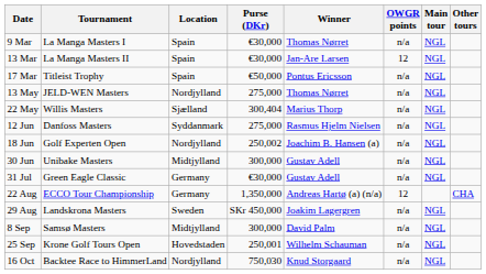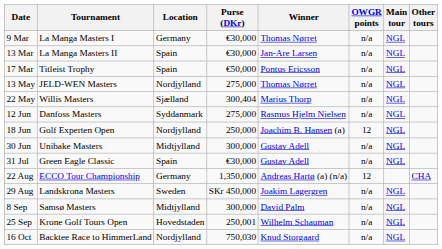9 Mar | Location: Spain -> Germany
13 Mar | OWGR points: 12 -> n/a
18 Jun | Purse (DKr): 250,002 -> 250,000
18 Jun | OWGR points: n/a -> 12
31 Jul | Location: Germany -> Spain
